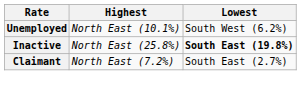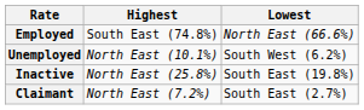+ row: Employed | South East (74.8%) | North East (66.6%)
Inactive | Lowest: bold -> normal
